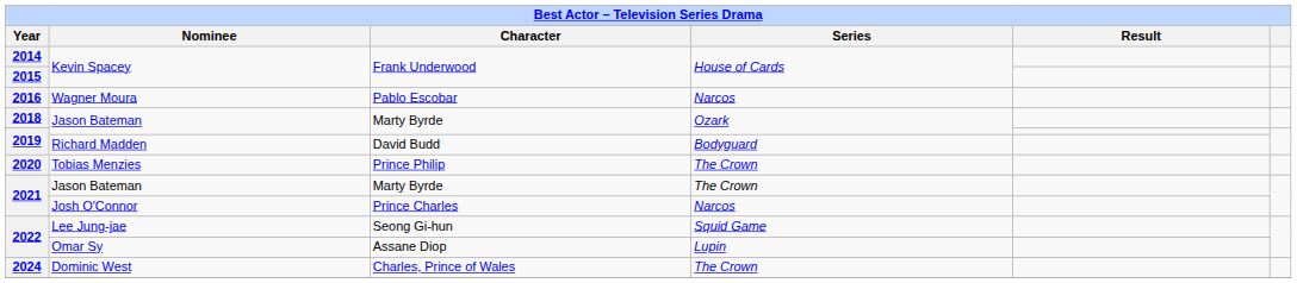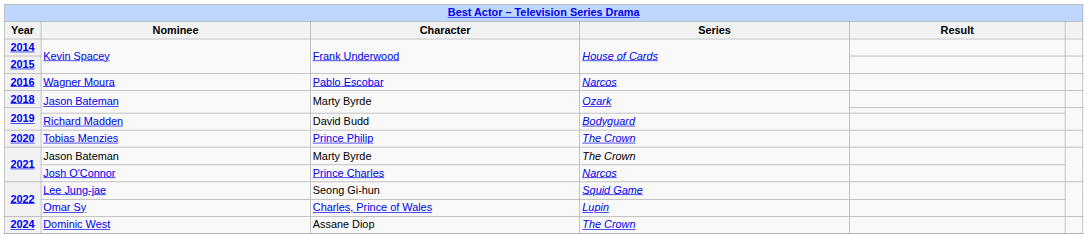2022 / Omar Sy | Character: Assane Diop -> Charles, Prince of Wales
2024 | Character: Charles, Prince of Wales -> Assane Diop
